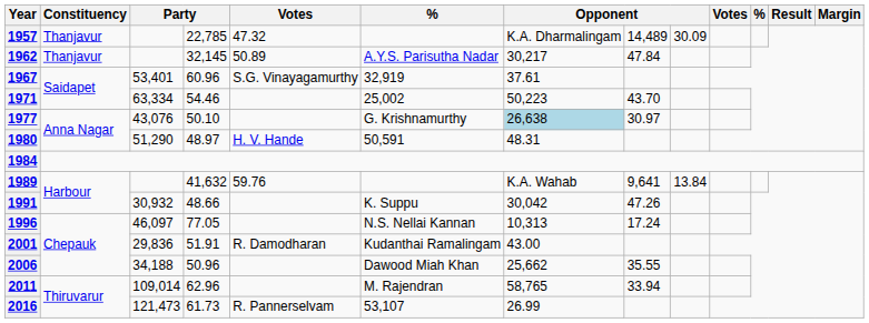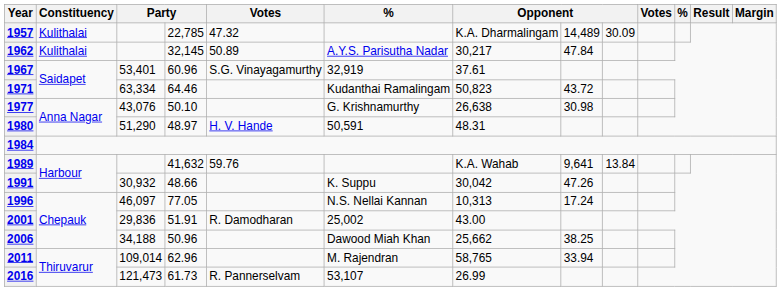1957 | Constituency: Thanjavur -> Kulithalai
1962 | Constituency: Thanjavur -> Kulithalai
1971 | column 4: 54.46 -> 64.46
1971 | column 6: 25,002 -> Kudanthai Ramalingam
1971 | column 7: 50,223 -> 50,823
1971 | column 8: 43.70 -> 43.72
1977 | column 7: lightblue background -> no background
1977 | column 8: 30.97 -> 30.98
2001 | column 6: Kudanthai Ramalingam -> 25,002
2006 | column 8: 35.55 -> 38.25
